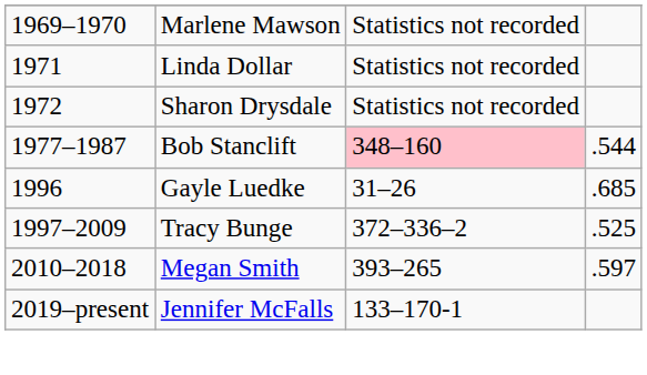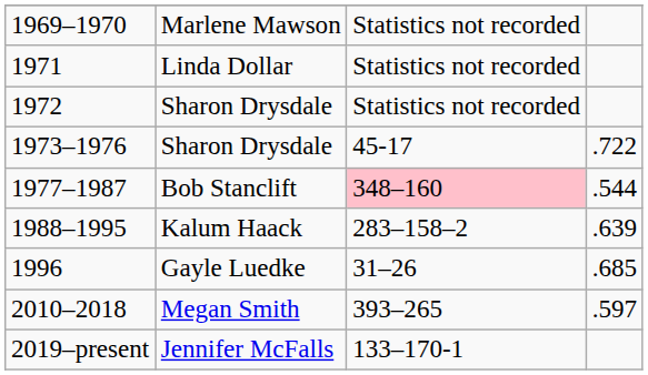+ row: 1973–1976 | Sharon Drysdale | 45-17 | .722
+ row: 1988–1995 | Kalum Haack | 283–158–2 | .639
- row: 1997–2009 | Tracy Bunge | 372–336–2 | .525
